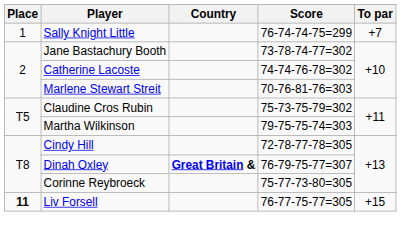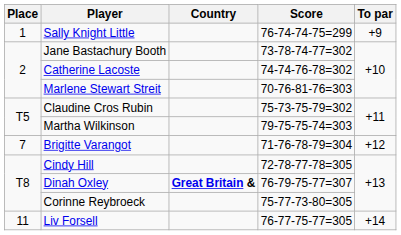Sally Knight Little | To par: +7 -> +9
+ row: 7 | Brigitte Varangot | 71-76-78-79=304 | +12
Liv Forsell | Place: bold -> normal
Liv Forsell | To par: +15 -> +14
